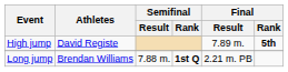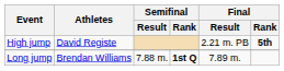High jump | Final / Result: 7.89 m. -> 2.21 m. PB
Long jump | Final / Result: 2.21 m. PB -> 7.89 m.
